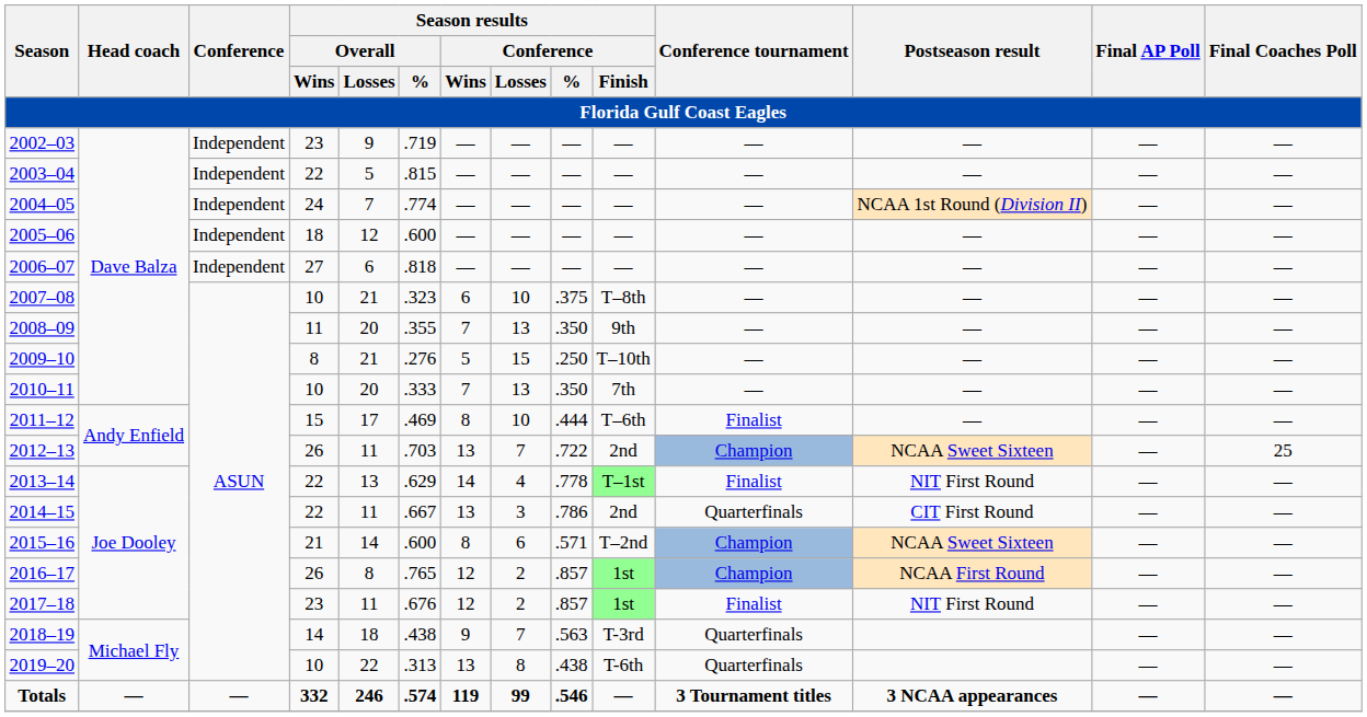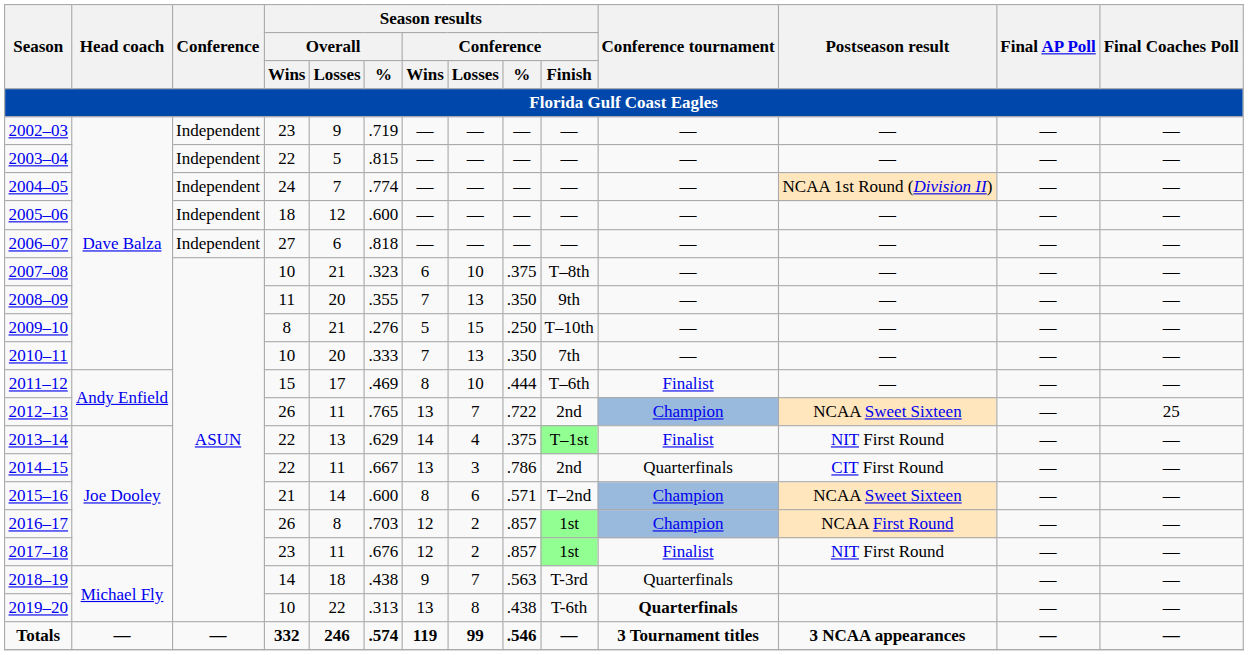2012–13 | Season results / Overall / %: .703 -> .765
2013–14 | Season results / Conference / %: .778 -> .375
2016–17 | Season results / Overall / %: .765 -> .703
2019–20 | Conference tournament: normal -> bold
